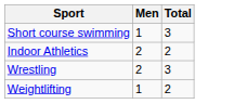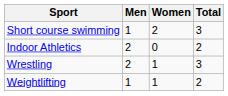+ column: Women | 2 | 0 | 1 | 1
